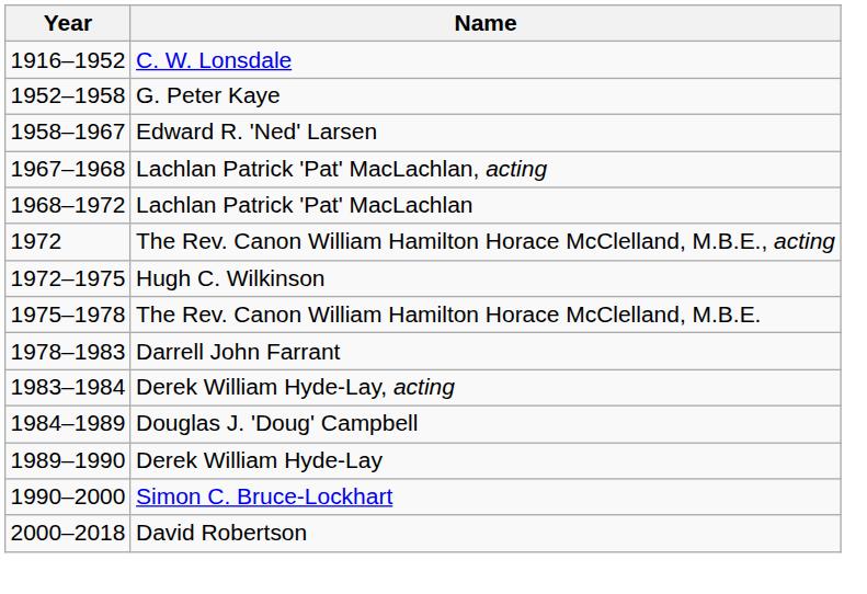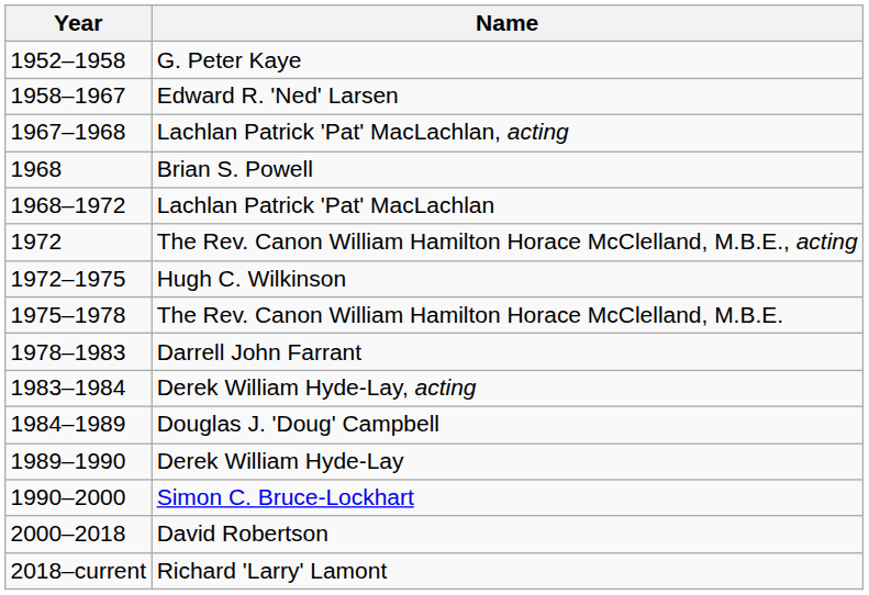- row: 1916–1952 | C. W. Lonsdale
+ row: 1968 | Brian S. Powell
+ row: 2018–current | Richard 'Larry' Lamont
